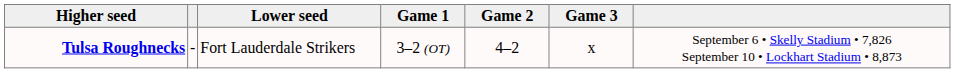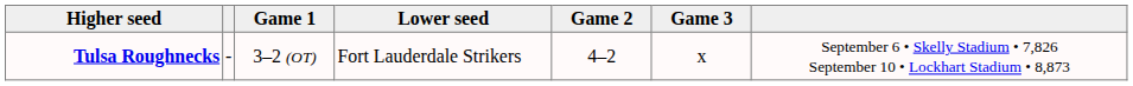columns swapped: Lower seed <-> Game 1
